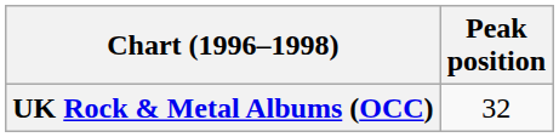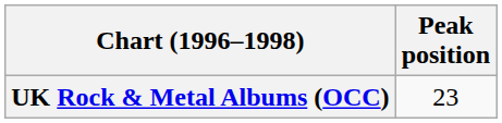UK Rock & Metal Albums (OCC) | Peak position: 32 -> 23
